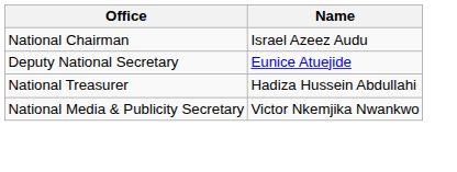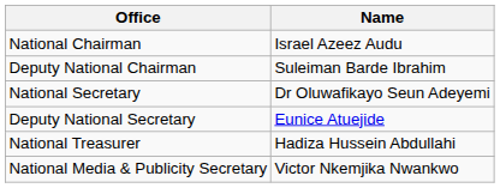+ row: Deputy National Chairman | Suleiman Barde Ibrahim
+ row: National Secretary | Dr Oluwafikayo Seun Adeyemi
